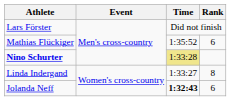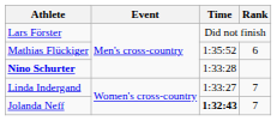Nino Schurter | Time: khaki background -> no background
Linda Indergand | Rank: 8 -> 7
Jolanda Neff | Rank: 6 -> 7
